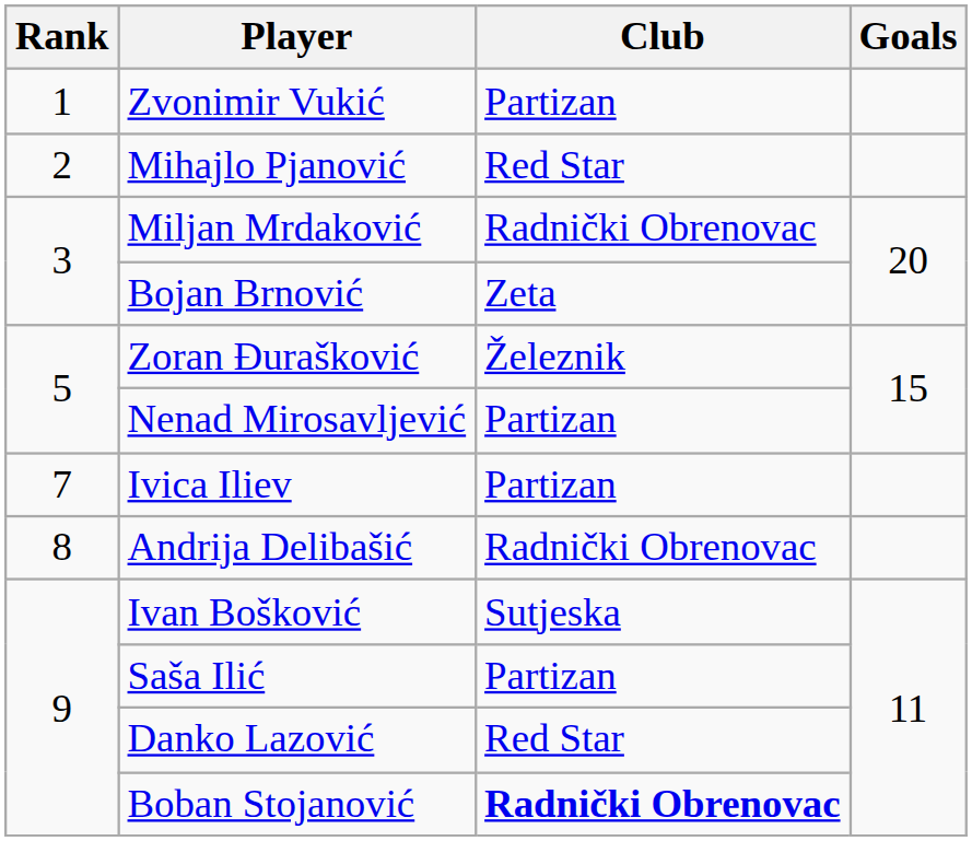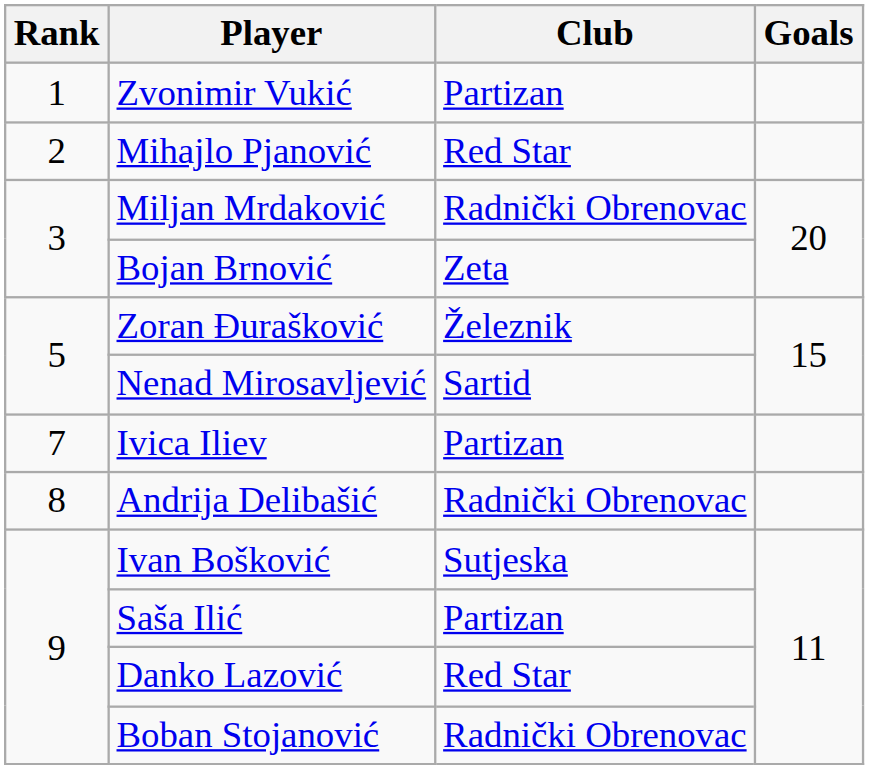Nenad Mirosavljević | Club: Partizan -> Sartid
Boban Stojanović | Club: bold -> normal
